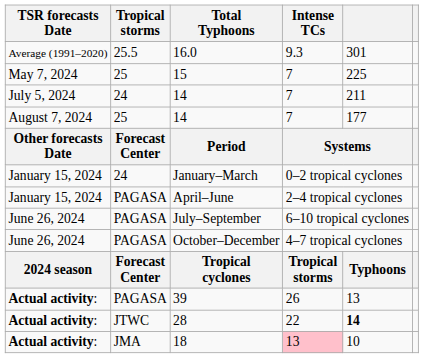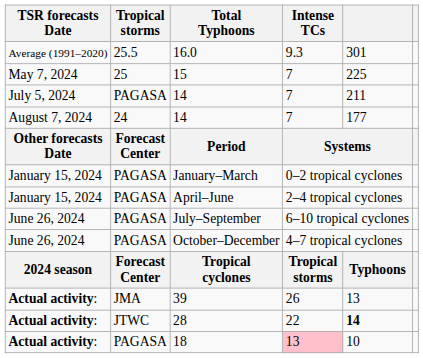July 5, 2024 / 14 | Tropical storms: 24 -> PAGASA
August 7, 2024 / 14 | Tropical storms: 25 -> 24
January–March | Tropical storms: 24 -> PAGASA
39 | Tropical storms: PAGASA -> JMA
18 | Tropical storms: JMA -> PAGASA
